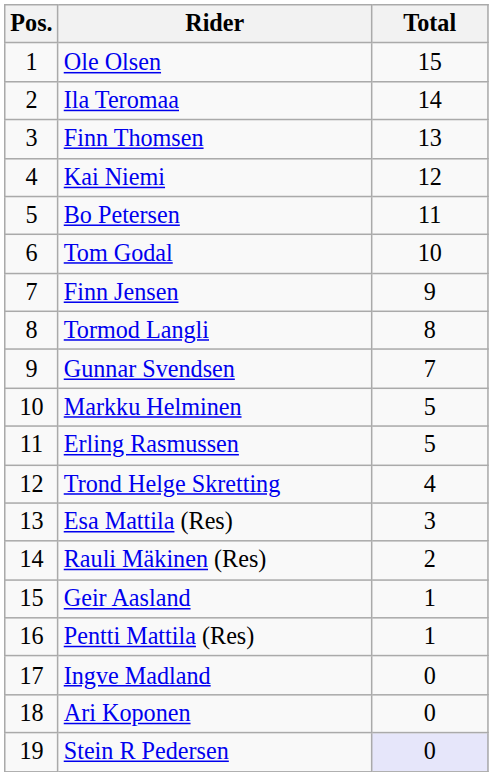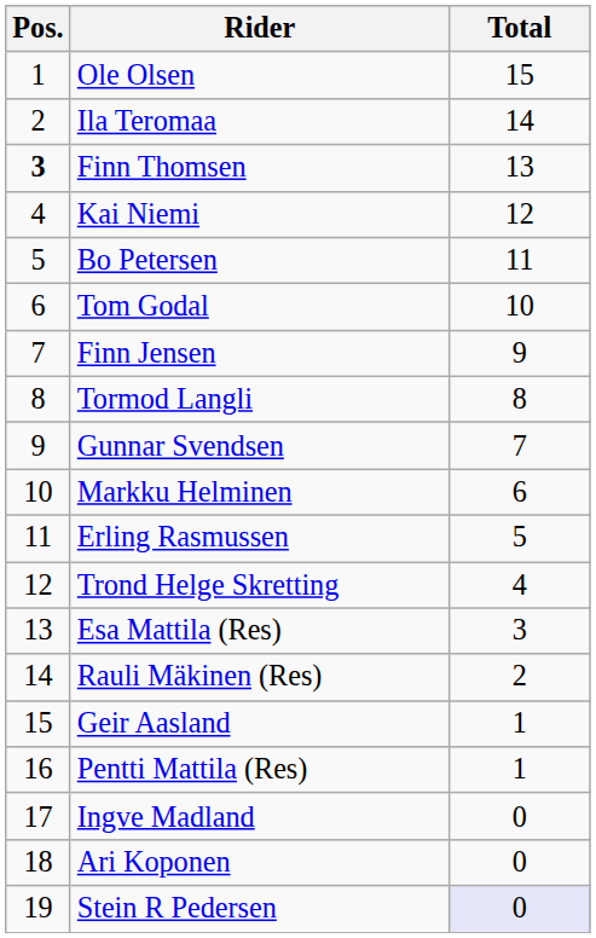Finn Thomsen | Pos.: normal -> bold
Markku Helminen | Total: 5 -> 6
